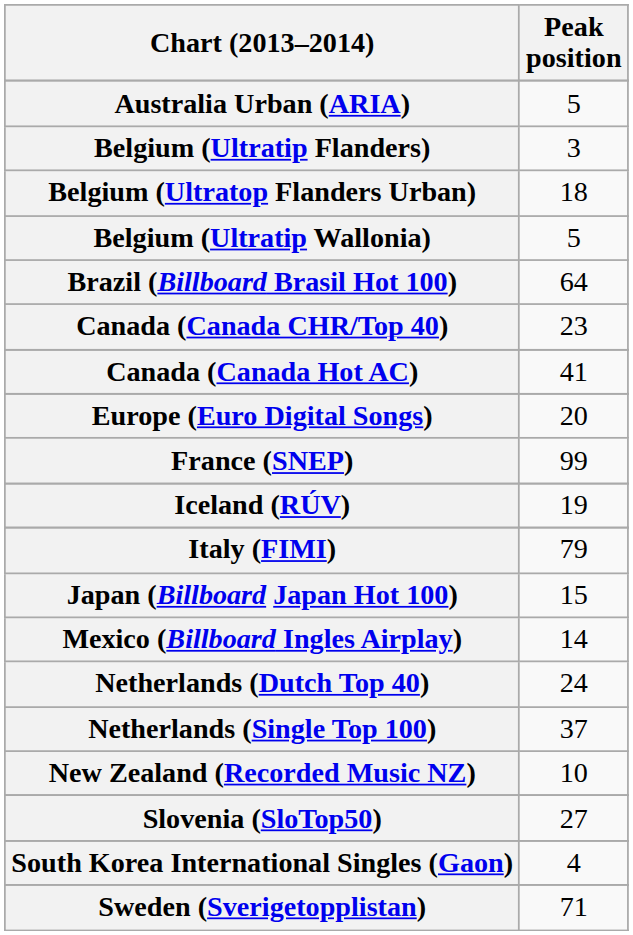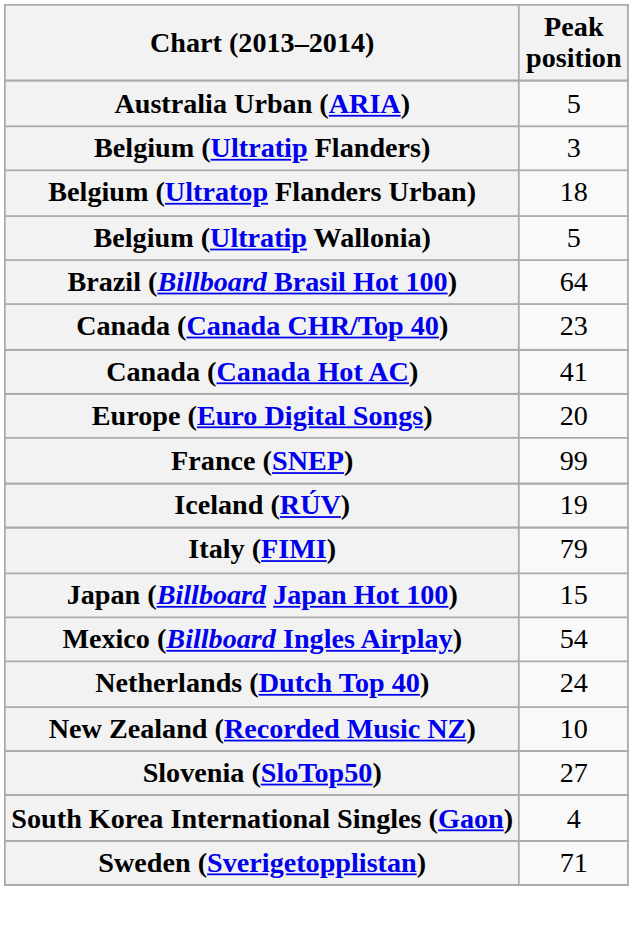Mexico (Billboard Ingles Airplay) | Peak position: 14 -> 54
- row: Netherlands (Single Top 100) | 37
